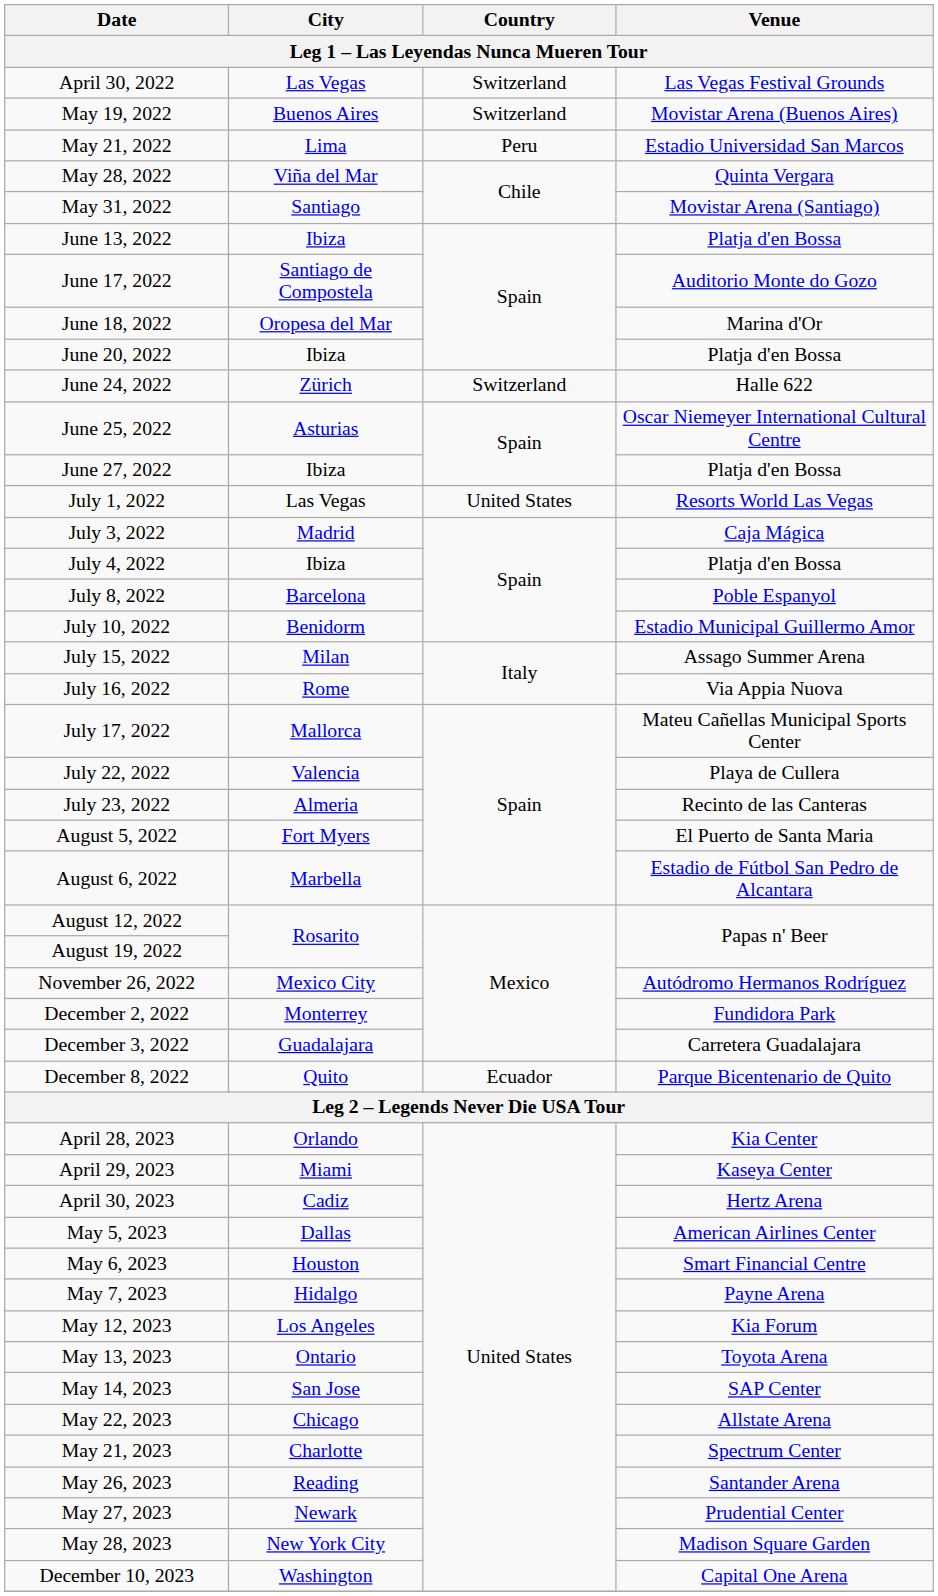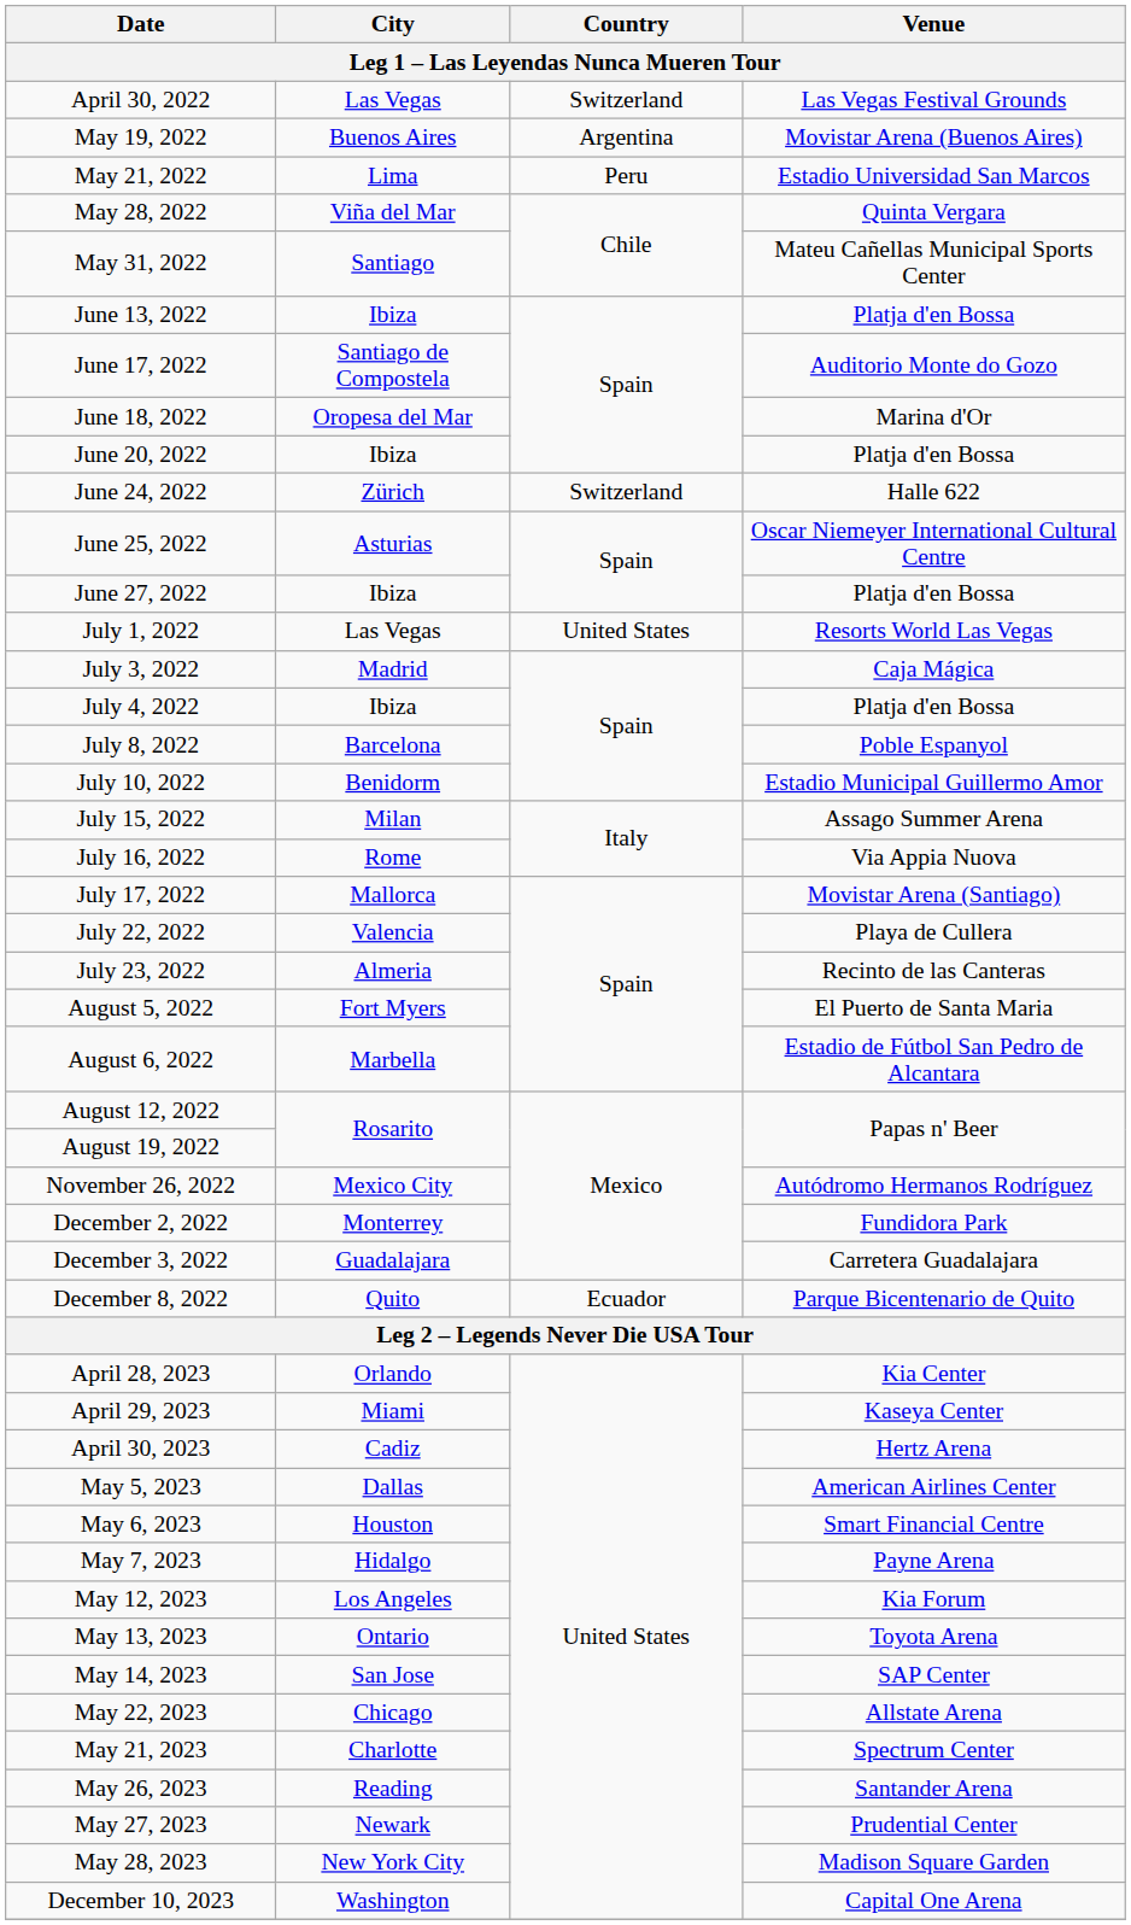May 19, 2022 | Country: Switzerland -> Argentina
May 31, 2022 | Venue: Movistar Arena (Santiago) -> Mateu Cañellas Municipal Sports Center
July 17, 2022 | Venue: Mateu Cañellas Municipal Sports Center -> Movistar Arena (Santiago)
